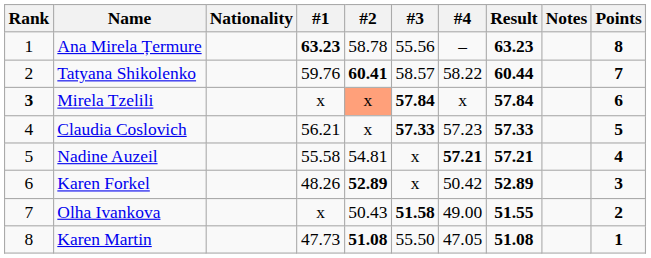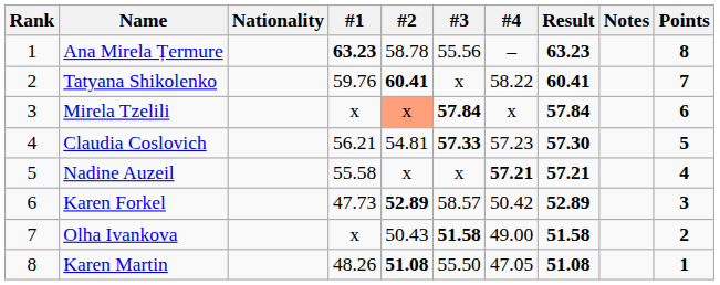Tatyana Shikolenko | #3: 58.57 -> x
Tatyana Shikolenko | Result: 60.44 -> 60.41
Mirela Tzelili | Rank: bold -> normal
Claudia Coslovich | #2: x -> 54.81
Claudia Coslovich | Result: 57.33 -> 57.30
Nadine Auzeil | #2: 54.81 -> x
Karen Forkel | #1: 48.26 -> 47.73
Karen Forkel | #3: x -> 58.57
Olha Ivankova | Result: 51.55 -> 51.58
Karen Martin | #1: 47.73 -> 48.26
